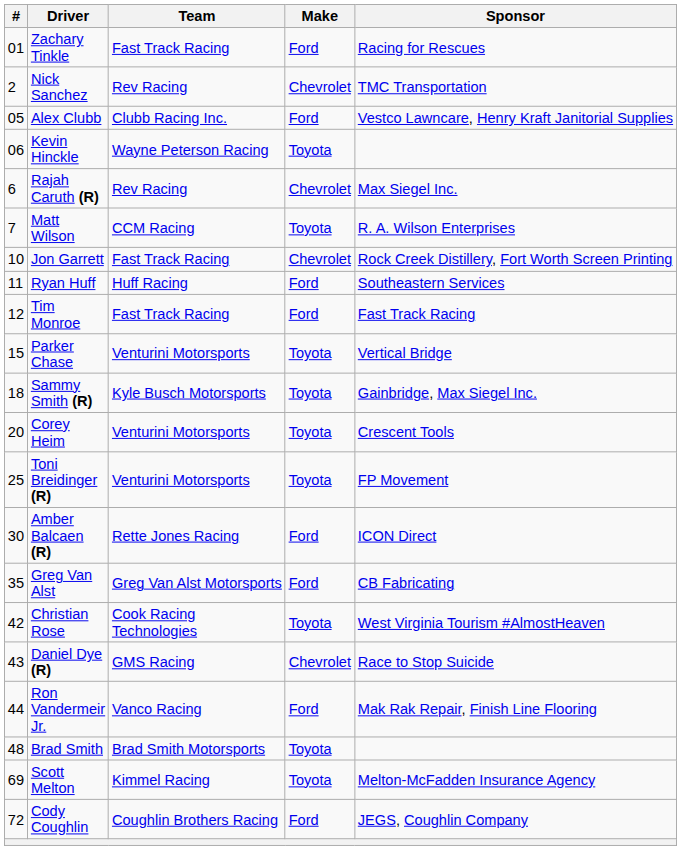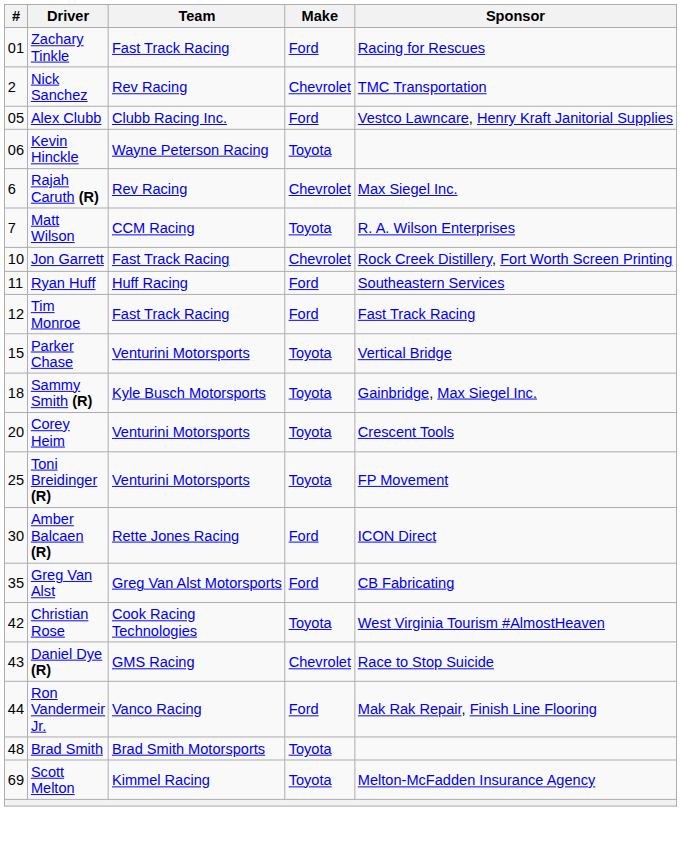- row: 72 | Cody Coughlin | Coughlin Brothers Racing | Ford | JEGS, Coughlin Company
